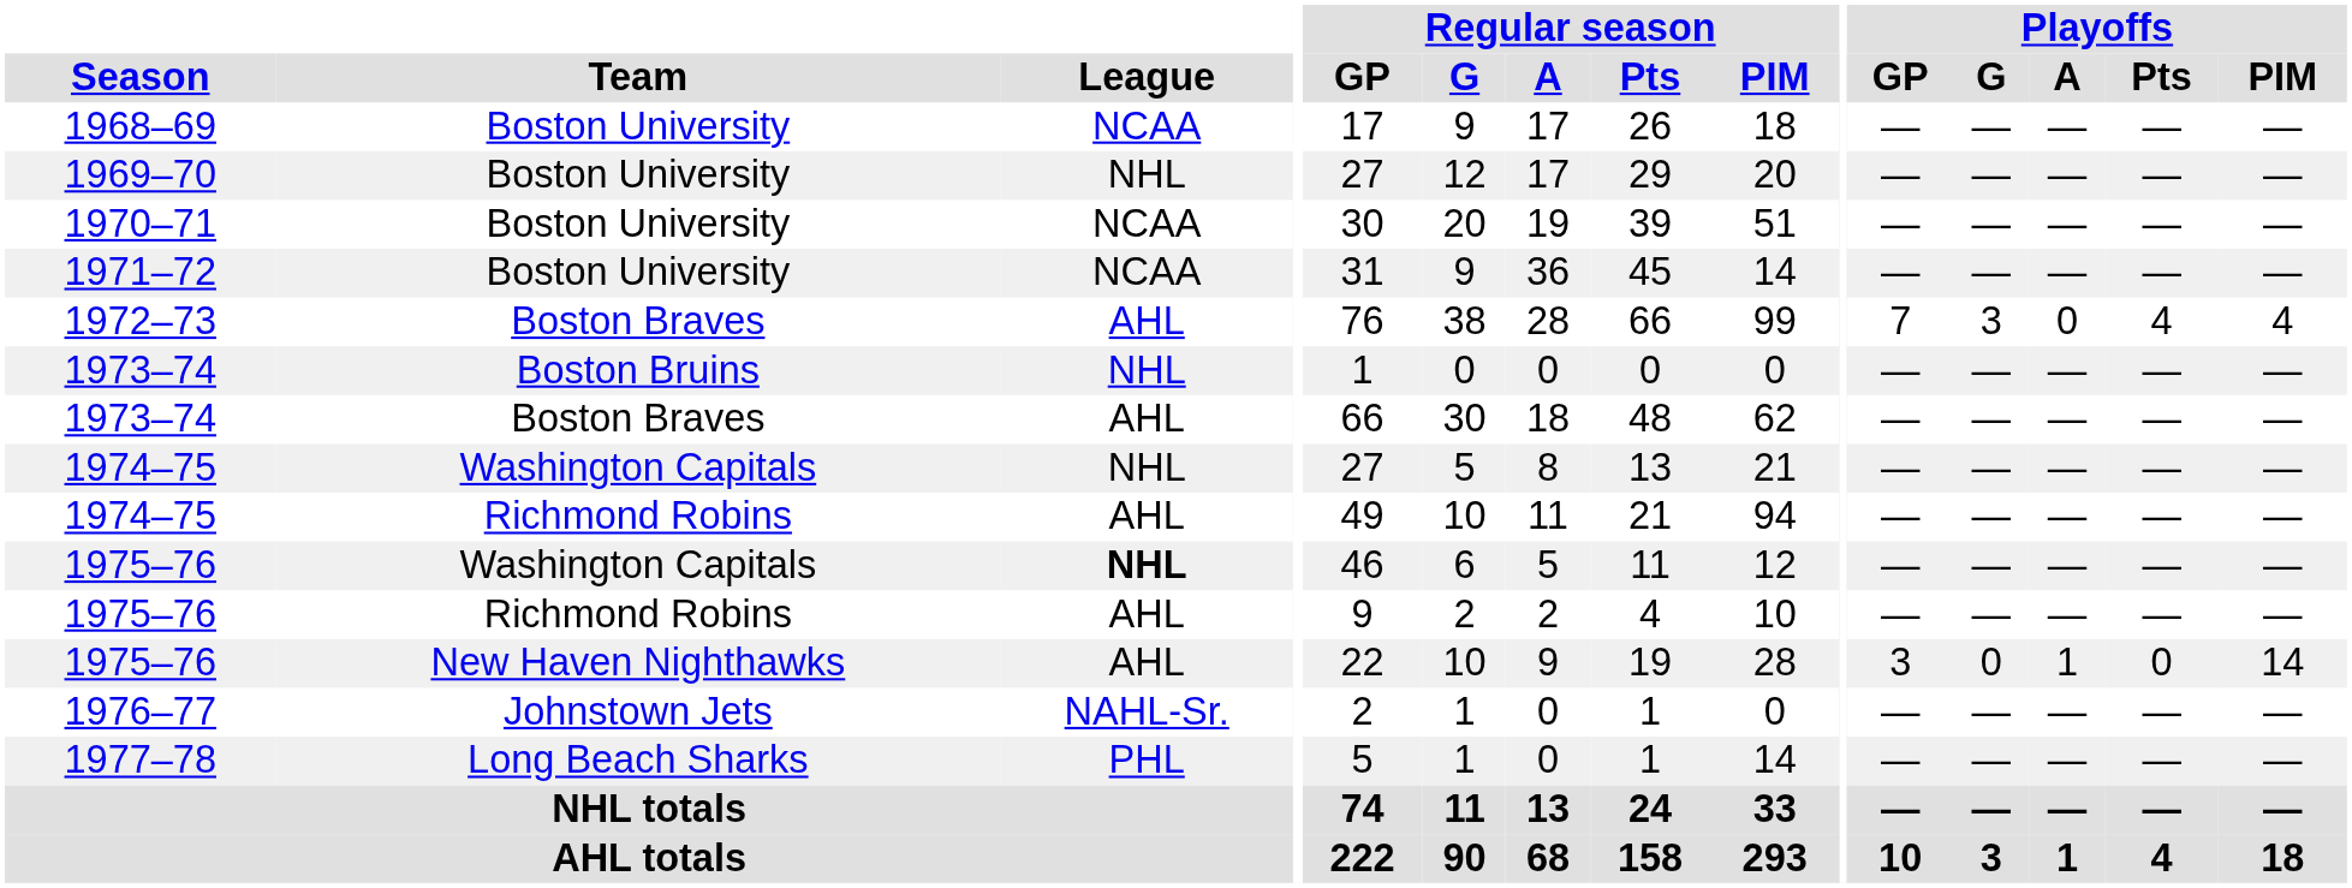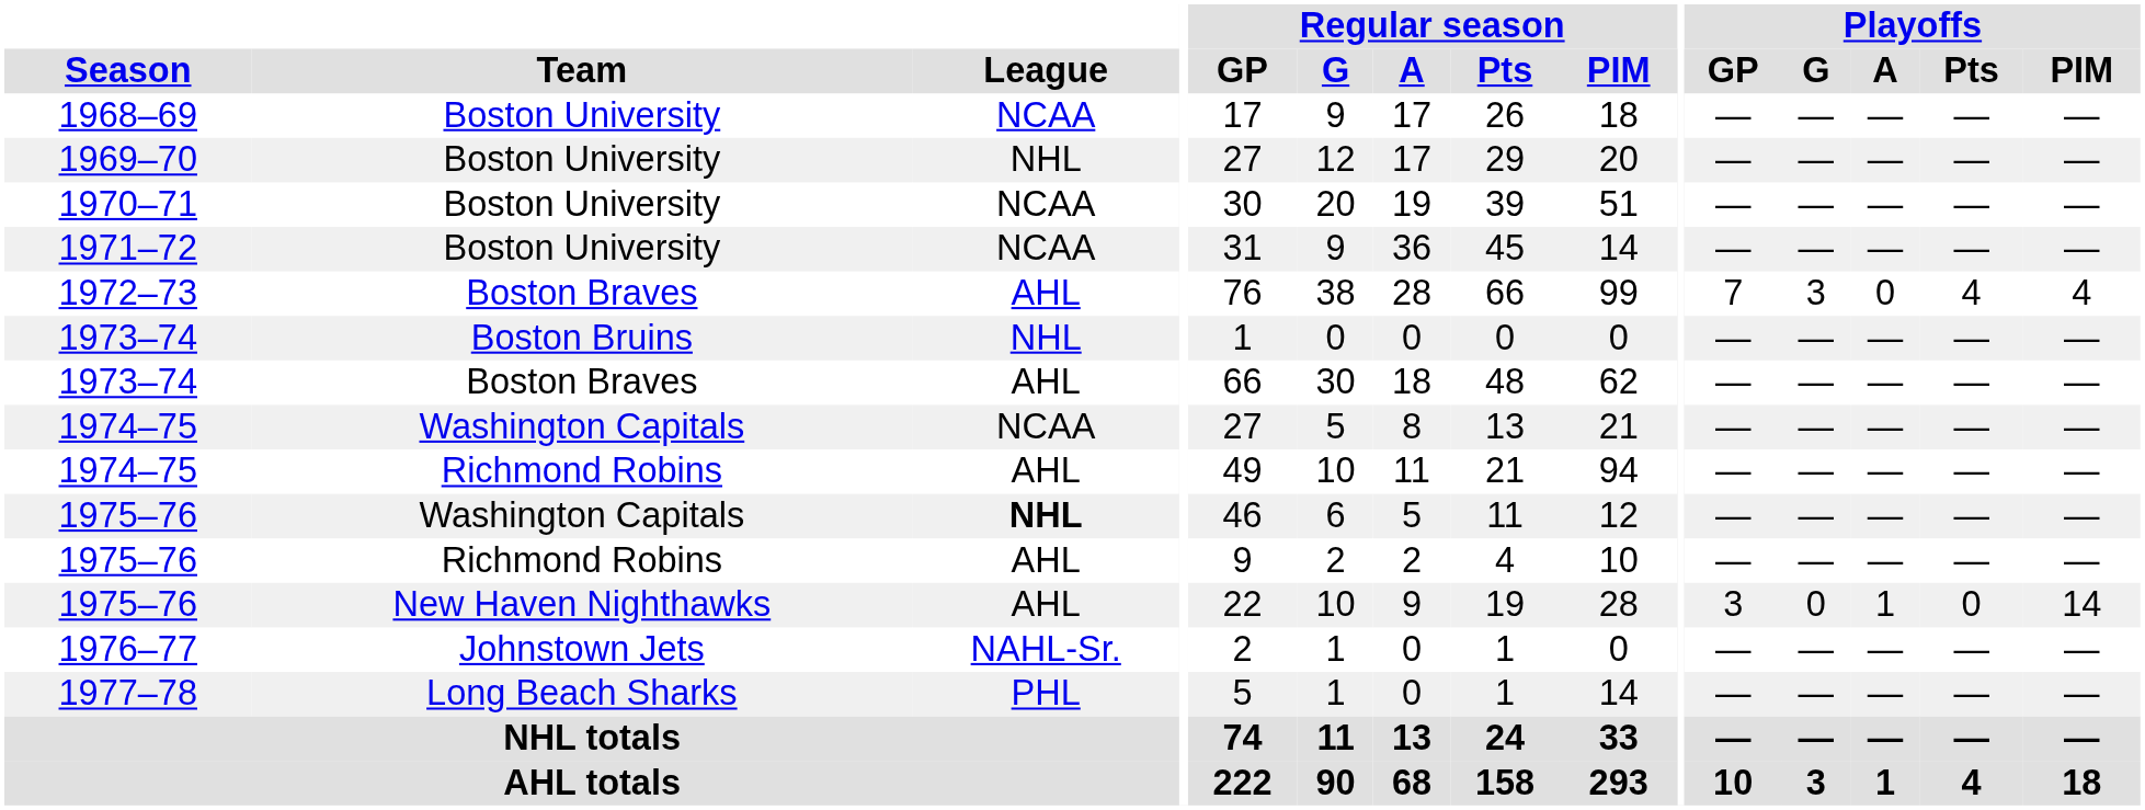1974–75 / Washington Capitals | League: NHL -> NCAA
